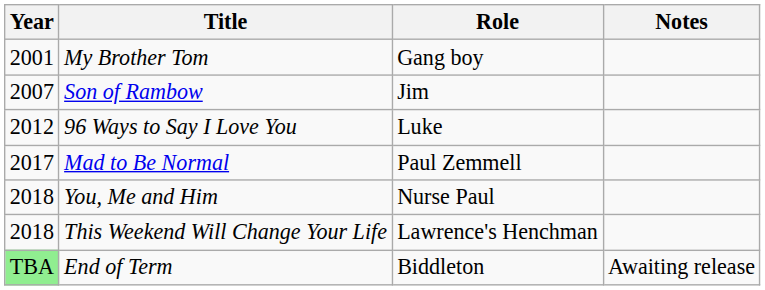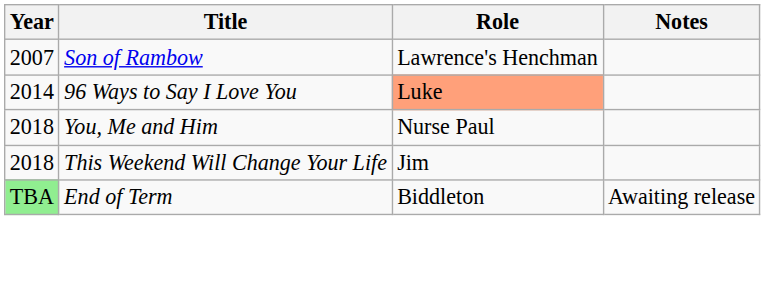- row: 2001 | My Brother Tom | Gang boy
Son of Rambow | Role: Jim -> Lawrence's Henchman
96 Ways to Say I Love You | Year: 2012 -> 2014
96 Ways to Say I Love You | Role: no background -> lightsalmon background
- row: 2017 | Mad to Be Normal | Paul Zemmell
This Weekend Will Change Your Life | Role: Lawrence's Henchman -> Jim
